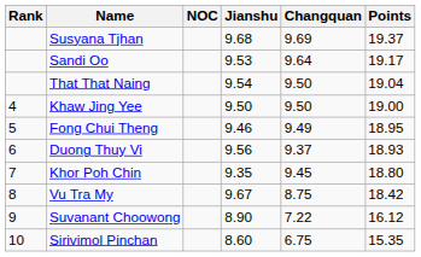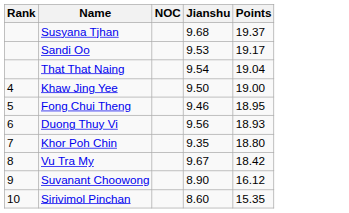- column: Changquan | 9.69 | 9.64 | 9.50 | 9.50 | 9.49 | 9.37 | 9.45 | 8.75 | 7.22 | 6.75
